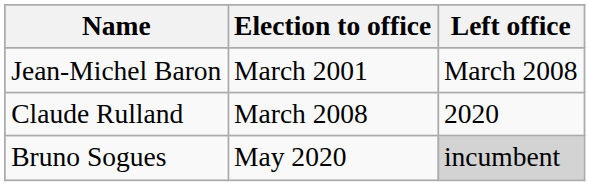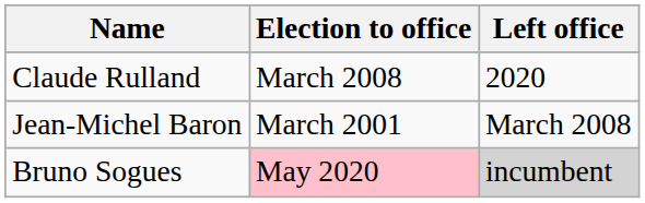rows swapped: Jean-Michel Baron <-> Claude Rulland
Bruno Sogues | Election to office: no background -> pink background
